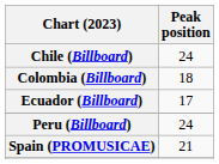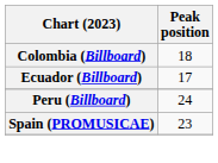- row: Chile (Billboard) | 24
Spain (PROMUSICAE) | Peak position: 21 -> 23
